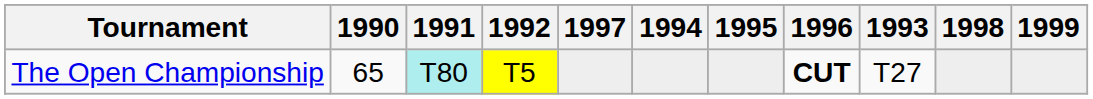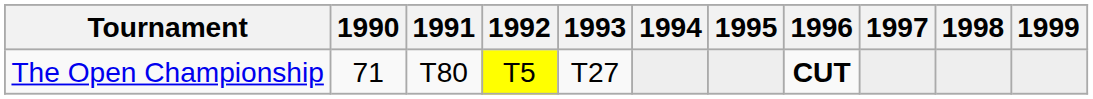columns swapped: 1993 <-> 1997
The Open Championship | 1990: 65 -> 71
The Open Championship | 1991: paleturquoise background -> no background
